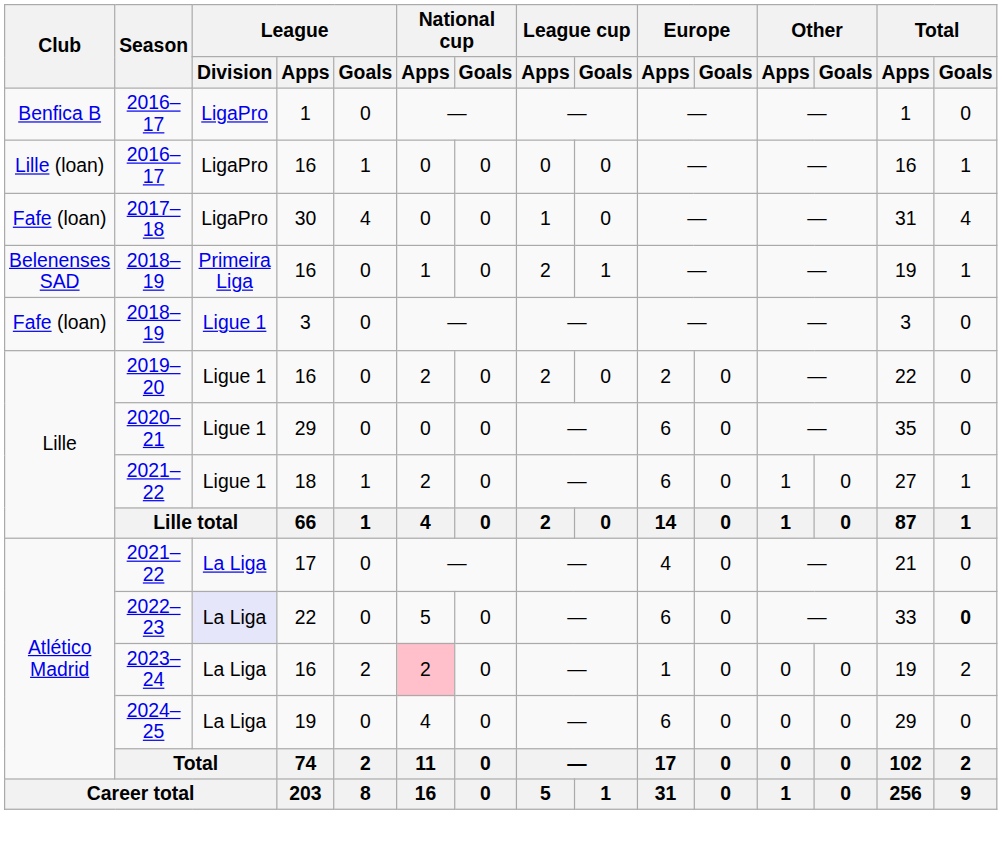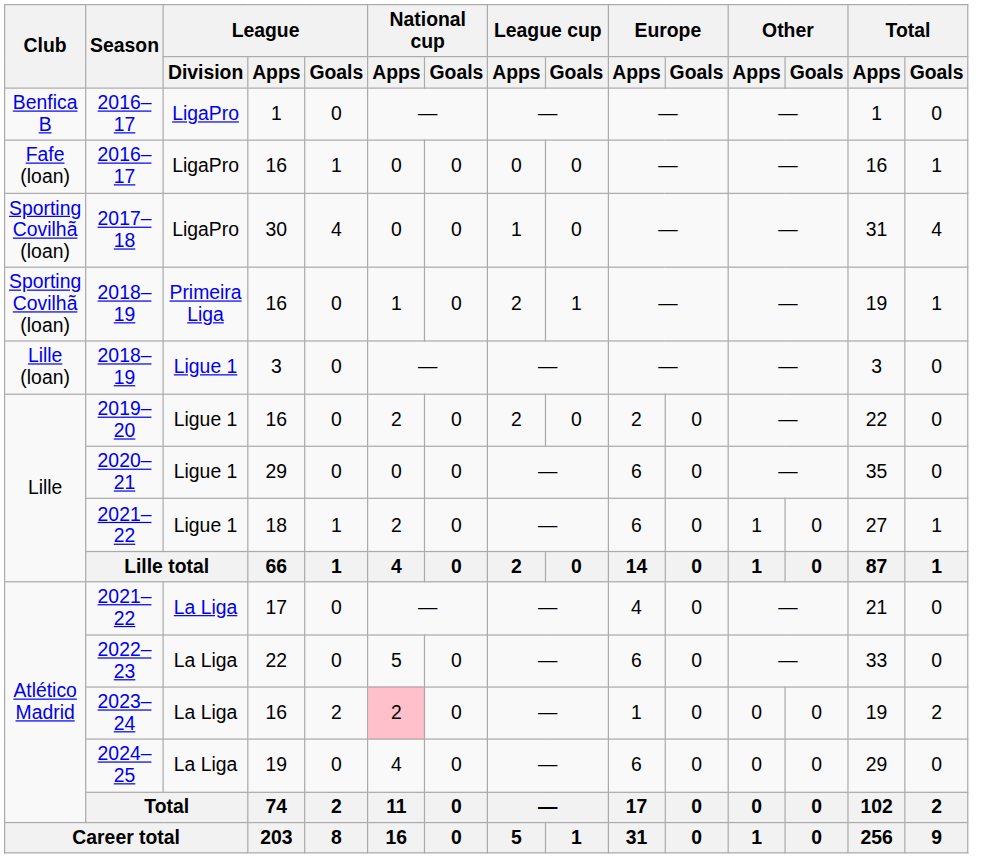2016–17 / 16 | Club: Lille (loan) -> Fafe (loan)
2017–18 | Club: Fafe (loan) -> Sporting Covilhã (loan)
2018–19 / 16 | Club: Belenenses SAD -> Sporting Covilhã (loan)
2018–19 / 3 | Club: Fafe (loan) -> Lille (loan)
2022–23 | League / Division: lavender background -> no background
2022–23 | Total / Goals: bold -> normal
